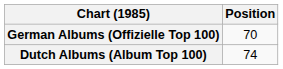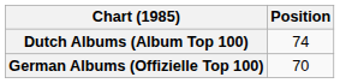rows swapped: Dutch Albums (Album Top 100) <-> German Albums (Offizielle Top 100)
